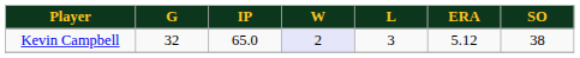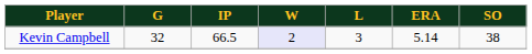Kevin Campbell | IP: 65.0 -> 66.5
Kevin Campbell | ERA: 5.12 -> 5.14
